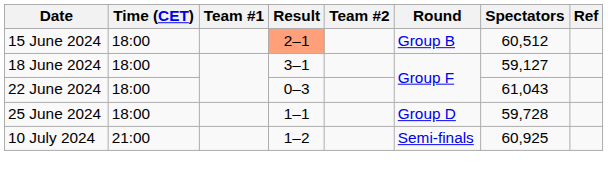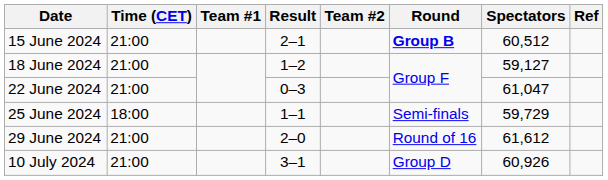15 June 2024 | Time (CET): 18:00 -> 21:00
15 June 2024 | Result: lightsalmon background -> no background
15 June 2024 | Round: normal -> bold
18 June 2024 | Time (CET): 18:00 -> 21:00
18 June 2024 | Result: 3–1 -> 1–2
22 June 2024 | Time (CET): 18:00 -> 21:00
22 June 2024 | Spectators: 61,043 -> 61,047
25 June 2024 | Round: Group D -> Semi-finals
25 June 2024 | Spectators: 59,728 -> 59,729
+ row: 29 June 2024 | 21:00 | 2–0 | Round of 16 | 61,612
10 July 2024 | Result: 1–2 -> 3–1
10 July 2024 | Round: Semi-finals -> Group D
10 July 2024 | Spectators: 60,925 -> 60,926
